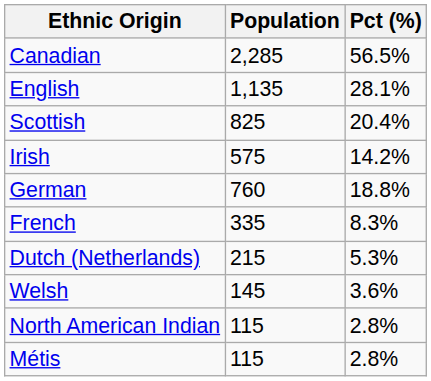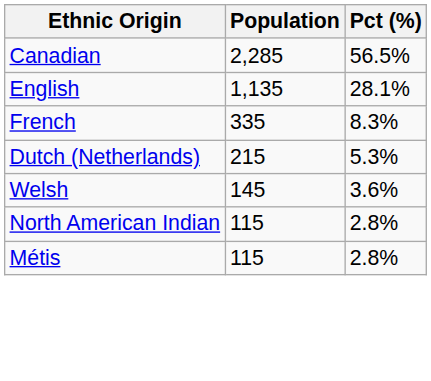- row: Scottish | 825 | 20.4%
- row: Irish | 575 | 14.2%
- row: German | 760 | 18.8%
